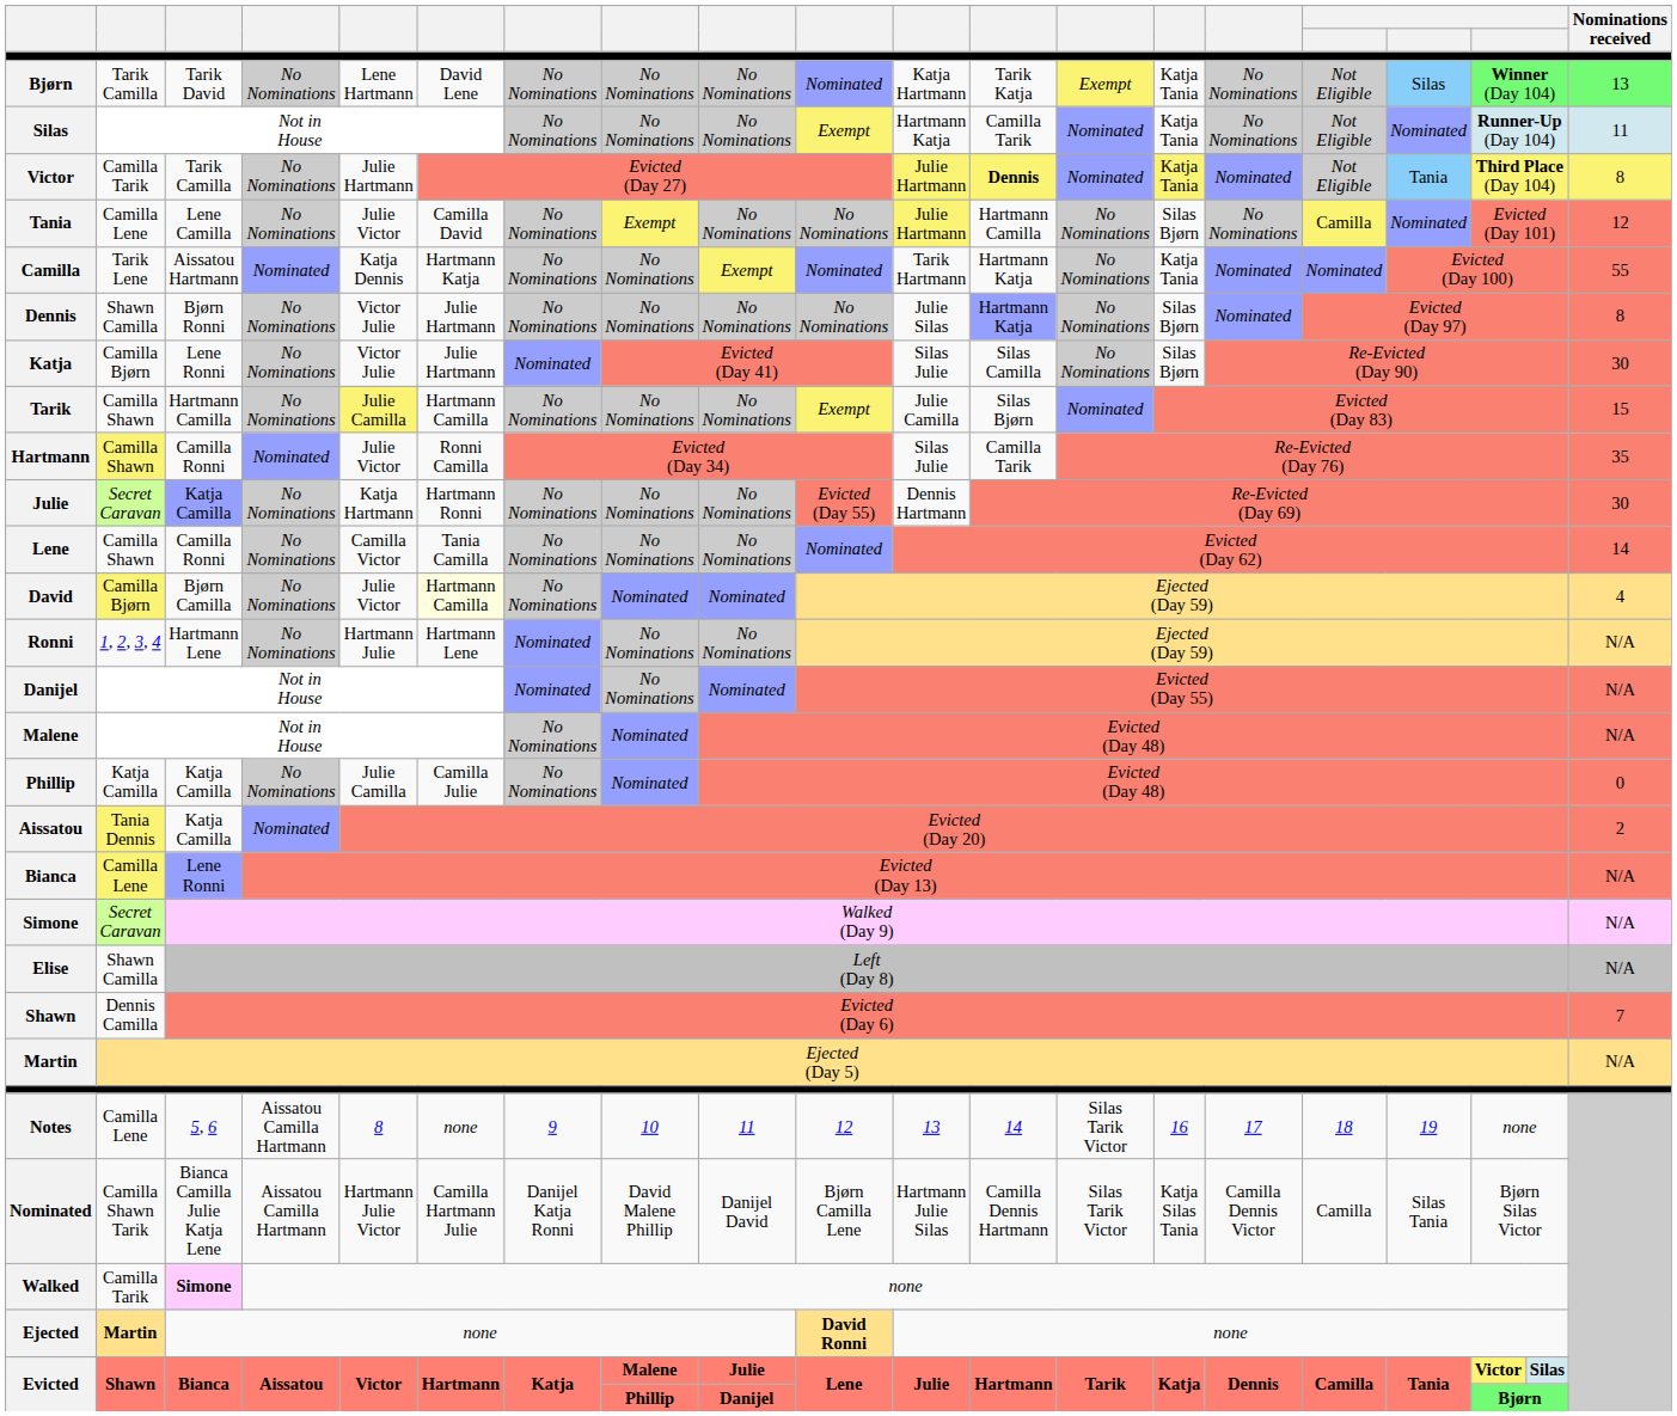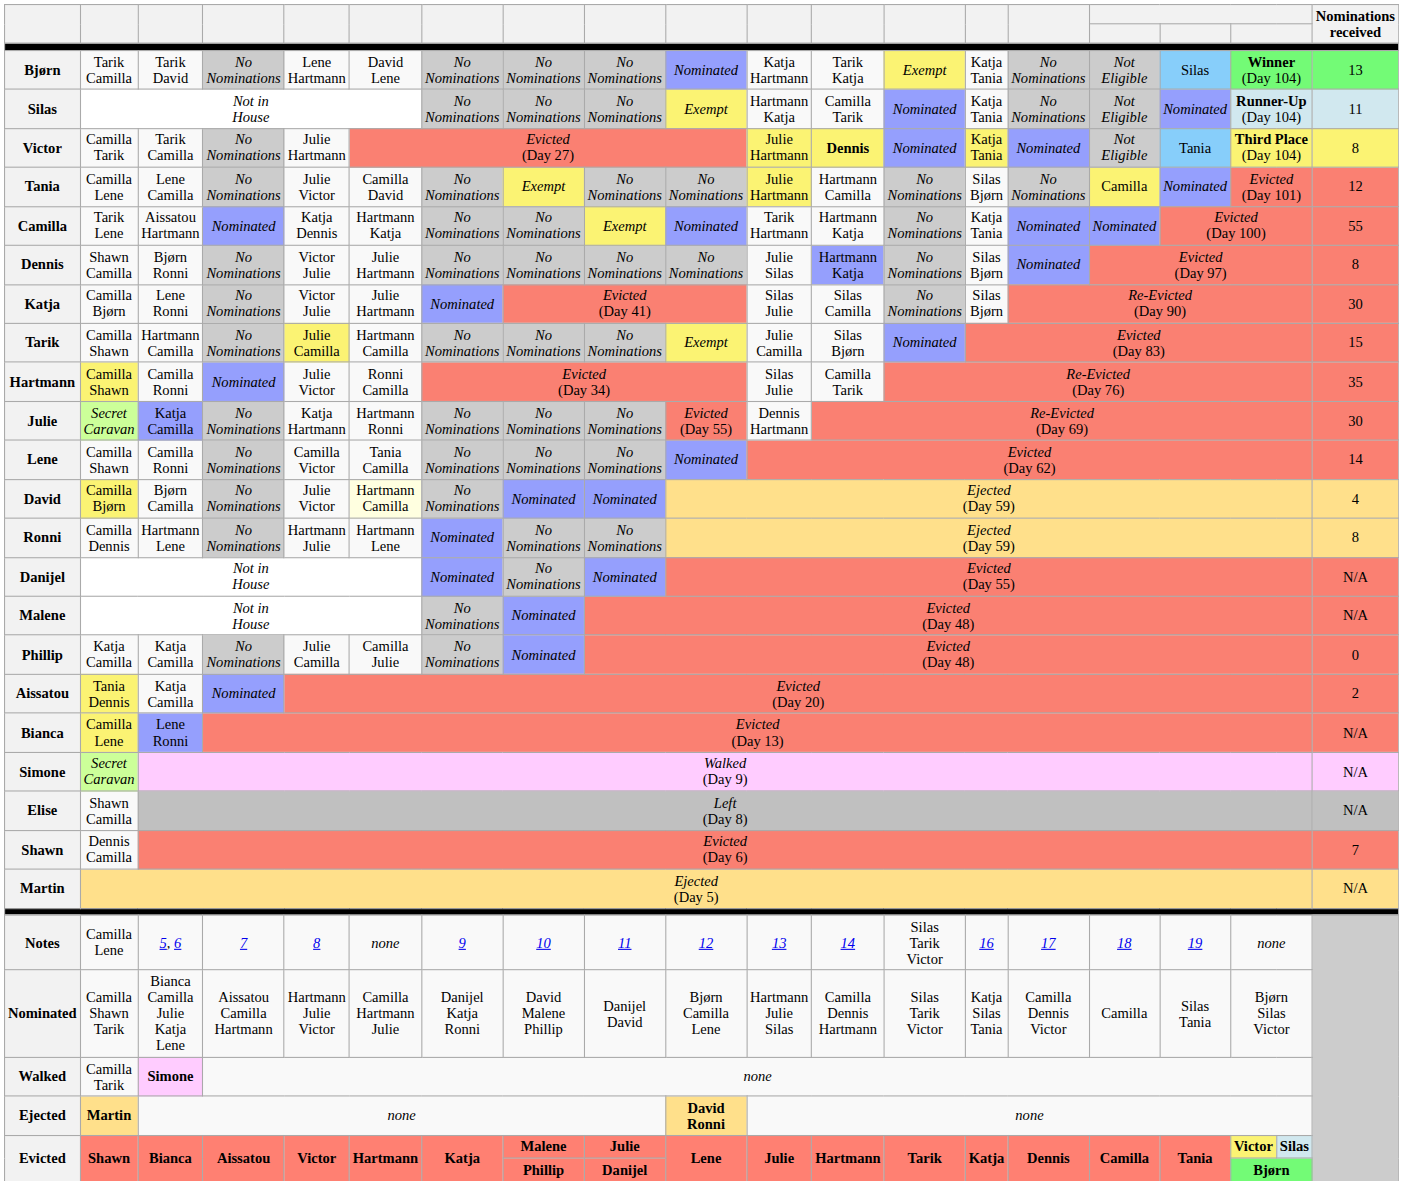Ronni | column 2: 1, 2, 3, 4 -> Camilla Dennis
Ronni | Nominations received: N/A -> 8
Notes | column 4: Aissatou Camilla Hartmann -> 7
